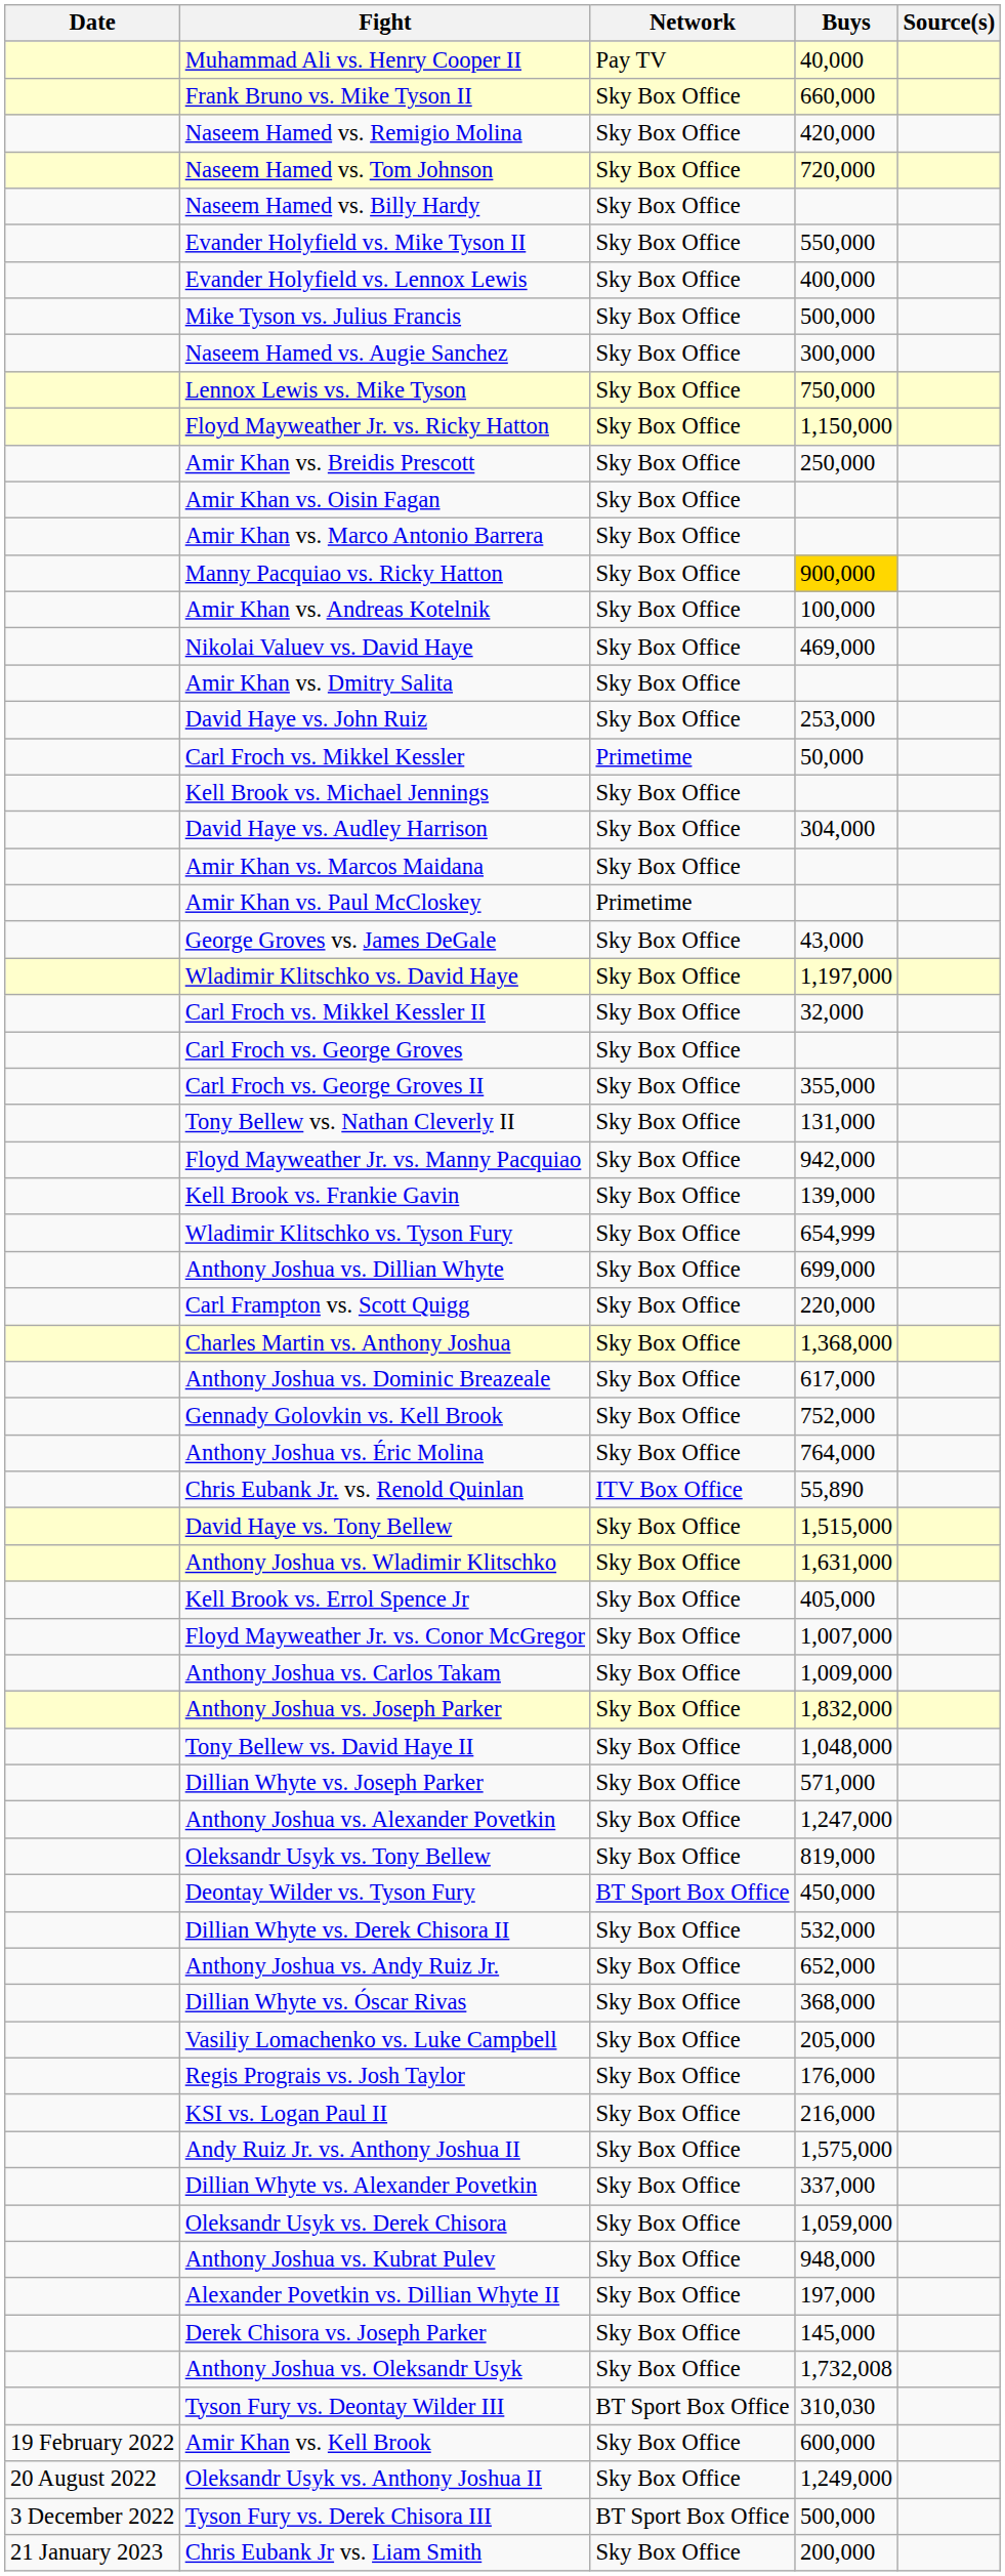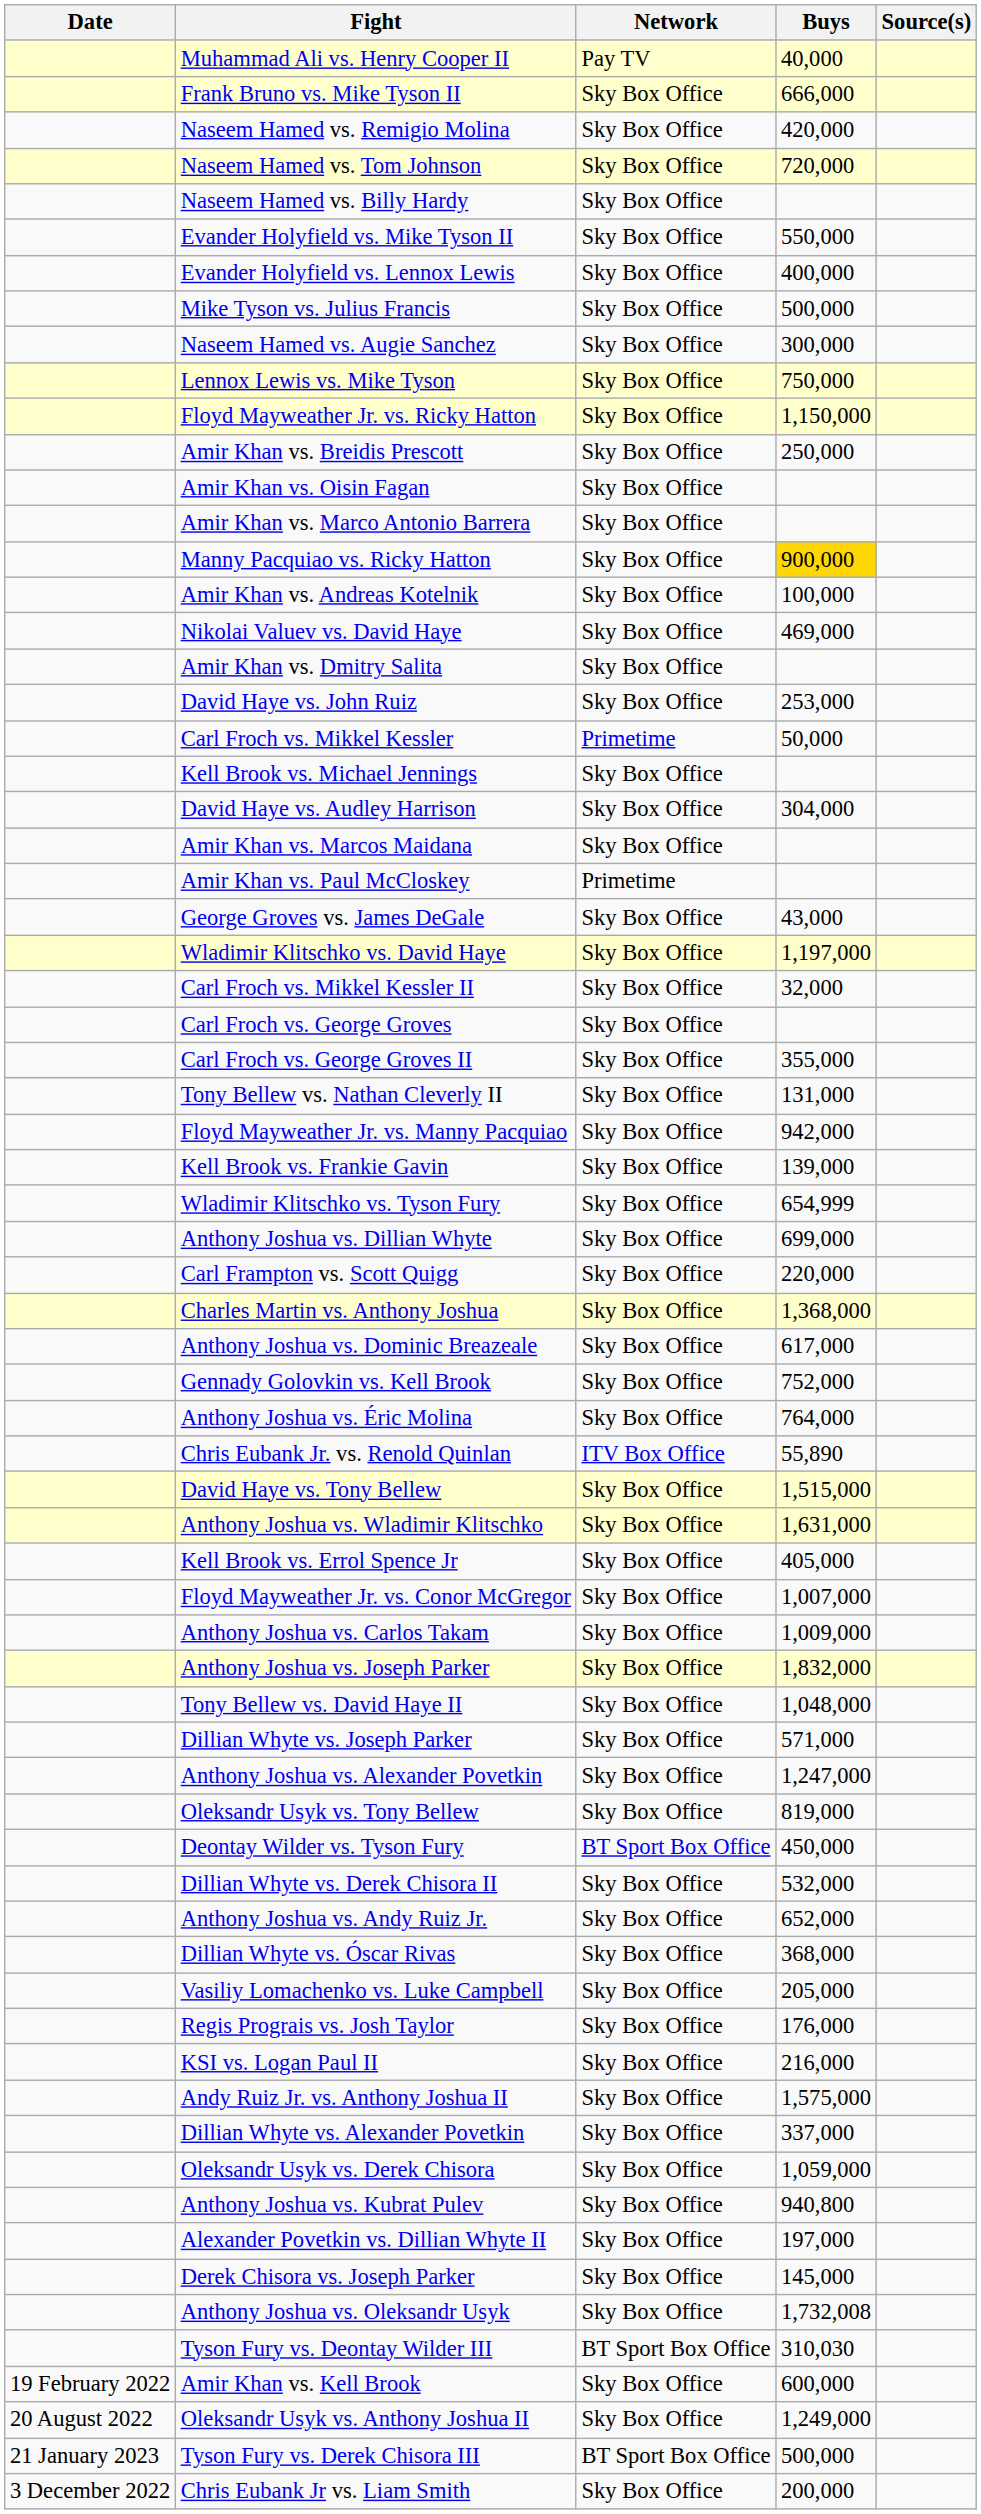Frank Bruno vs. Mike Tyson II | Buys: 660,000 -> 666,000
Anthony Joshua vs. Kubrat Pulev | Buys: 948,000 -> 940,800
Tyson Fury vs. Derek Chisora III | Date: 3 December 2022 -> 21 January 2023
Chris Eubank Jr vs. Liam Smith | Date: 21 January 2023 -> 3 December 2022
